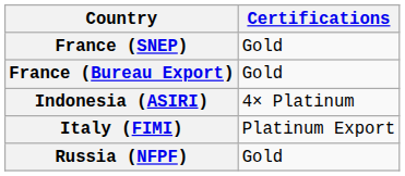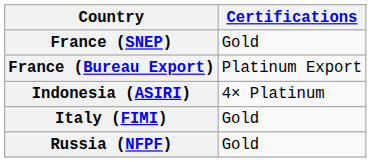France (Bureau Export) | Certifications: Gold -> Platinum Export
Italy (FIMI) | Certifications: Platinum Export -> Gold
